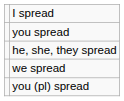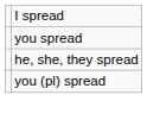- row: we spread
